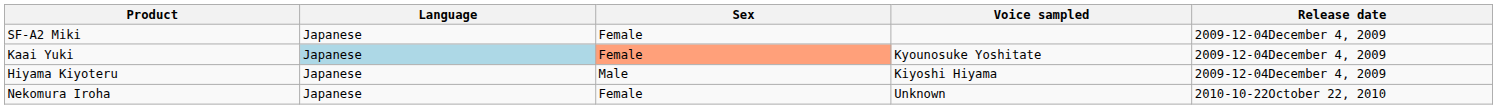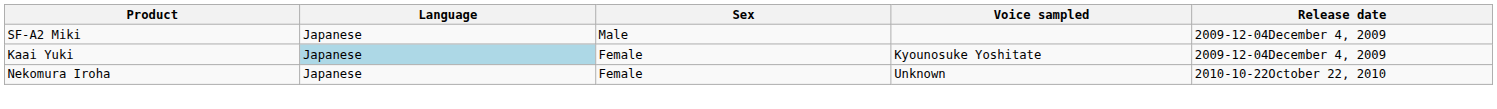SF-A2 Miki | Sex: Female -> Male
Kaai Yuki | Sex: lightsalmon background -> no background
- row: Hiyama Kiyoteru | Japanese | Male | Kiyoshi Hiyama | 2009-12-04December 4, 2009
